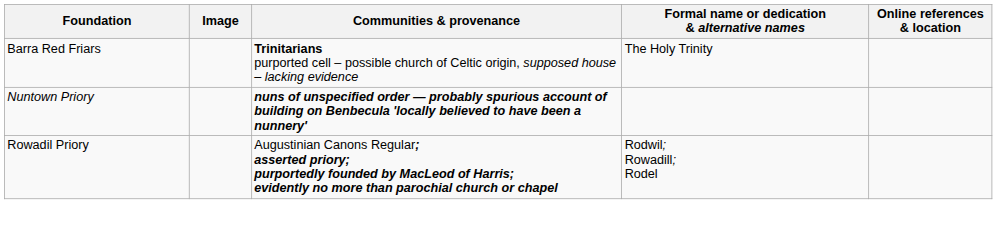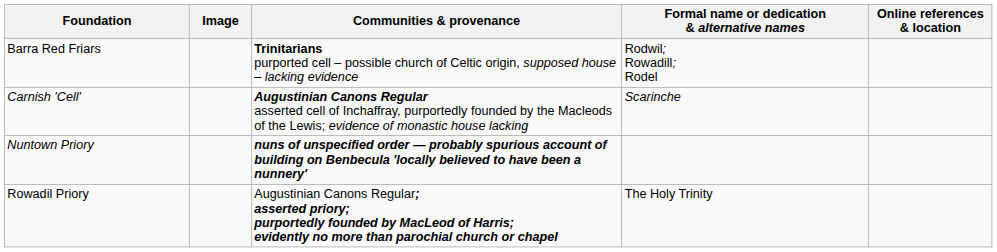Barra Red Friars | Formal name or dedication & alternative names: The Holy Trinity -> Rodwil; Rowadill; Rodel
+ row: Carnish 'Cell' | Augustinian Canons Regular asserted cell of Inchaffray, purportedly founded by the Macleods of the Lewis; evidence of monastic house lacking | Scarinche
Rowadil Priory | Formal name or dedication & alternative names: Rodwil; Rowadill; Rodel -> The Holy Trinity
